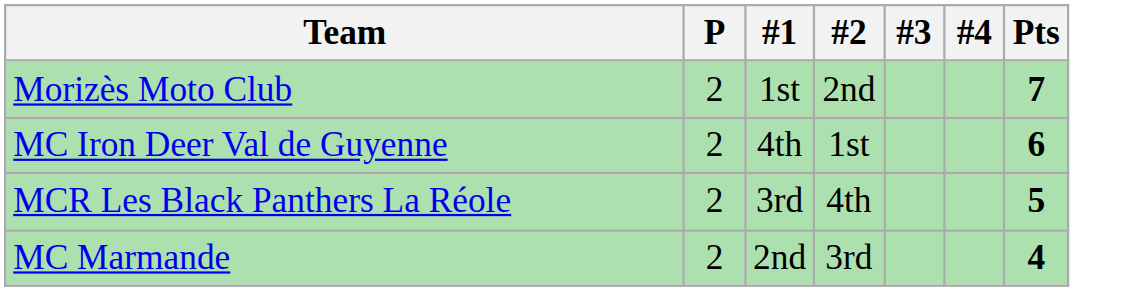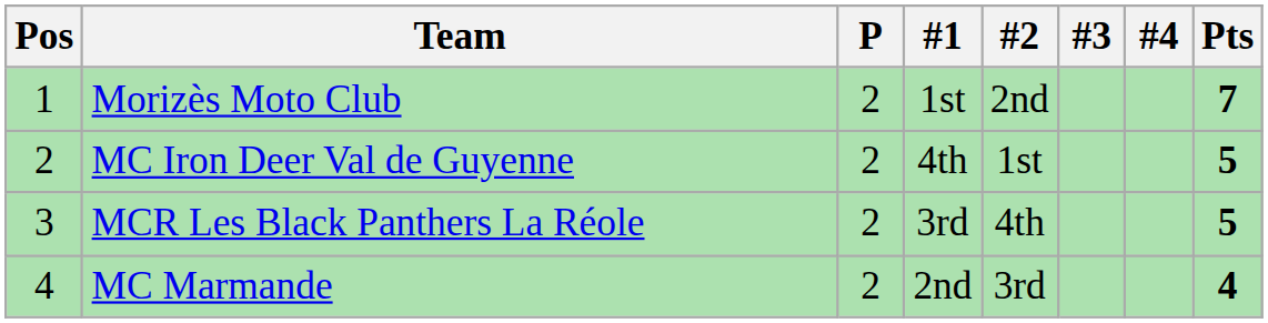+ column: Pos | 1 | 2 | 3 | 4
MC Iron Deer Val de Guyenne | Pts: 6 -> 5
